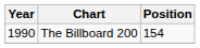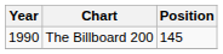The Billboard 200 | Position: 154 -> 145
